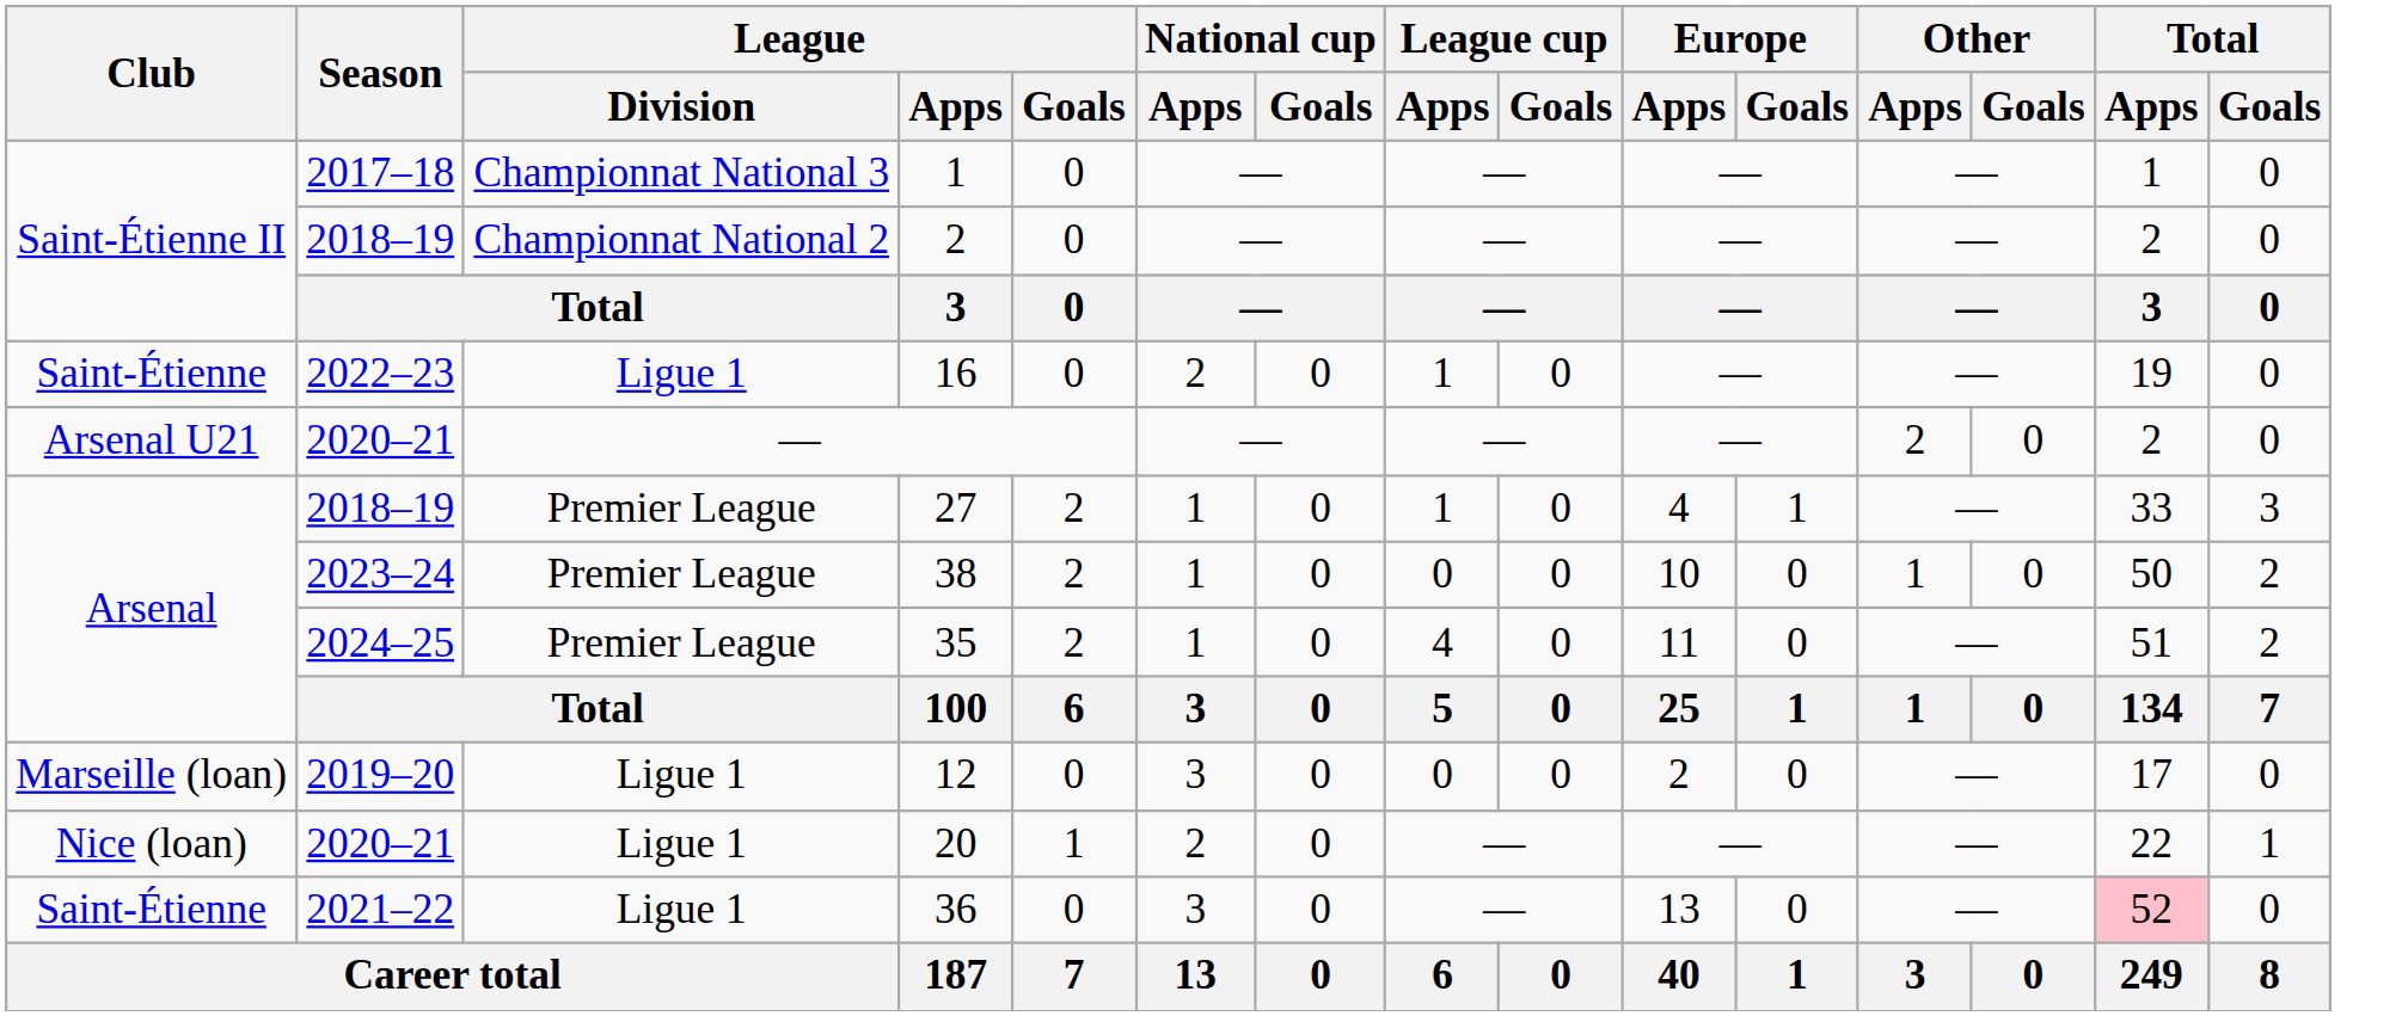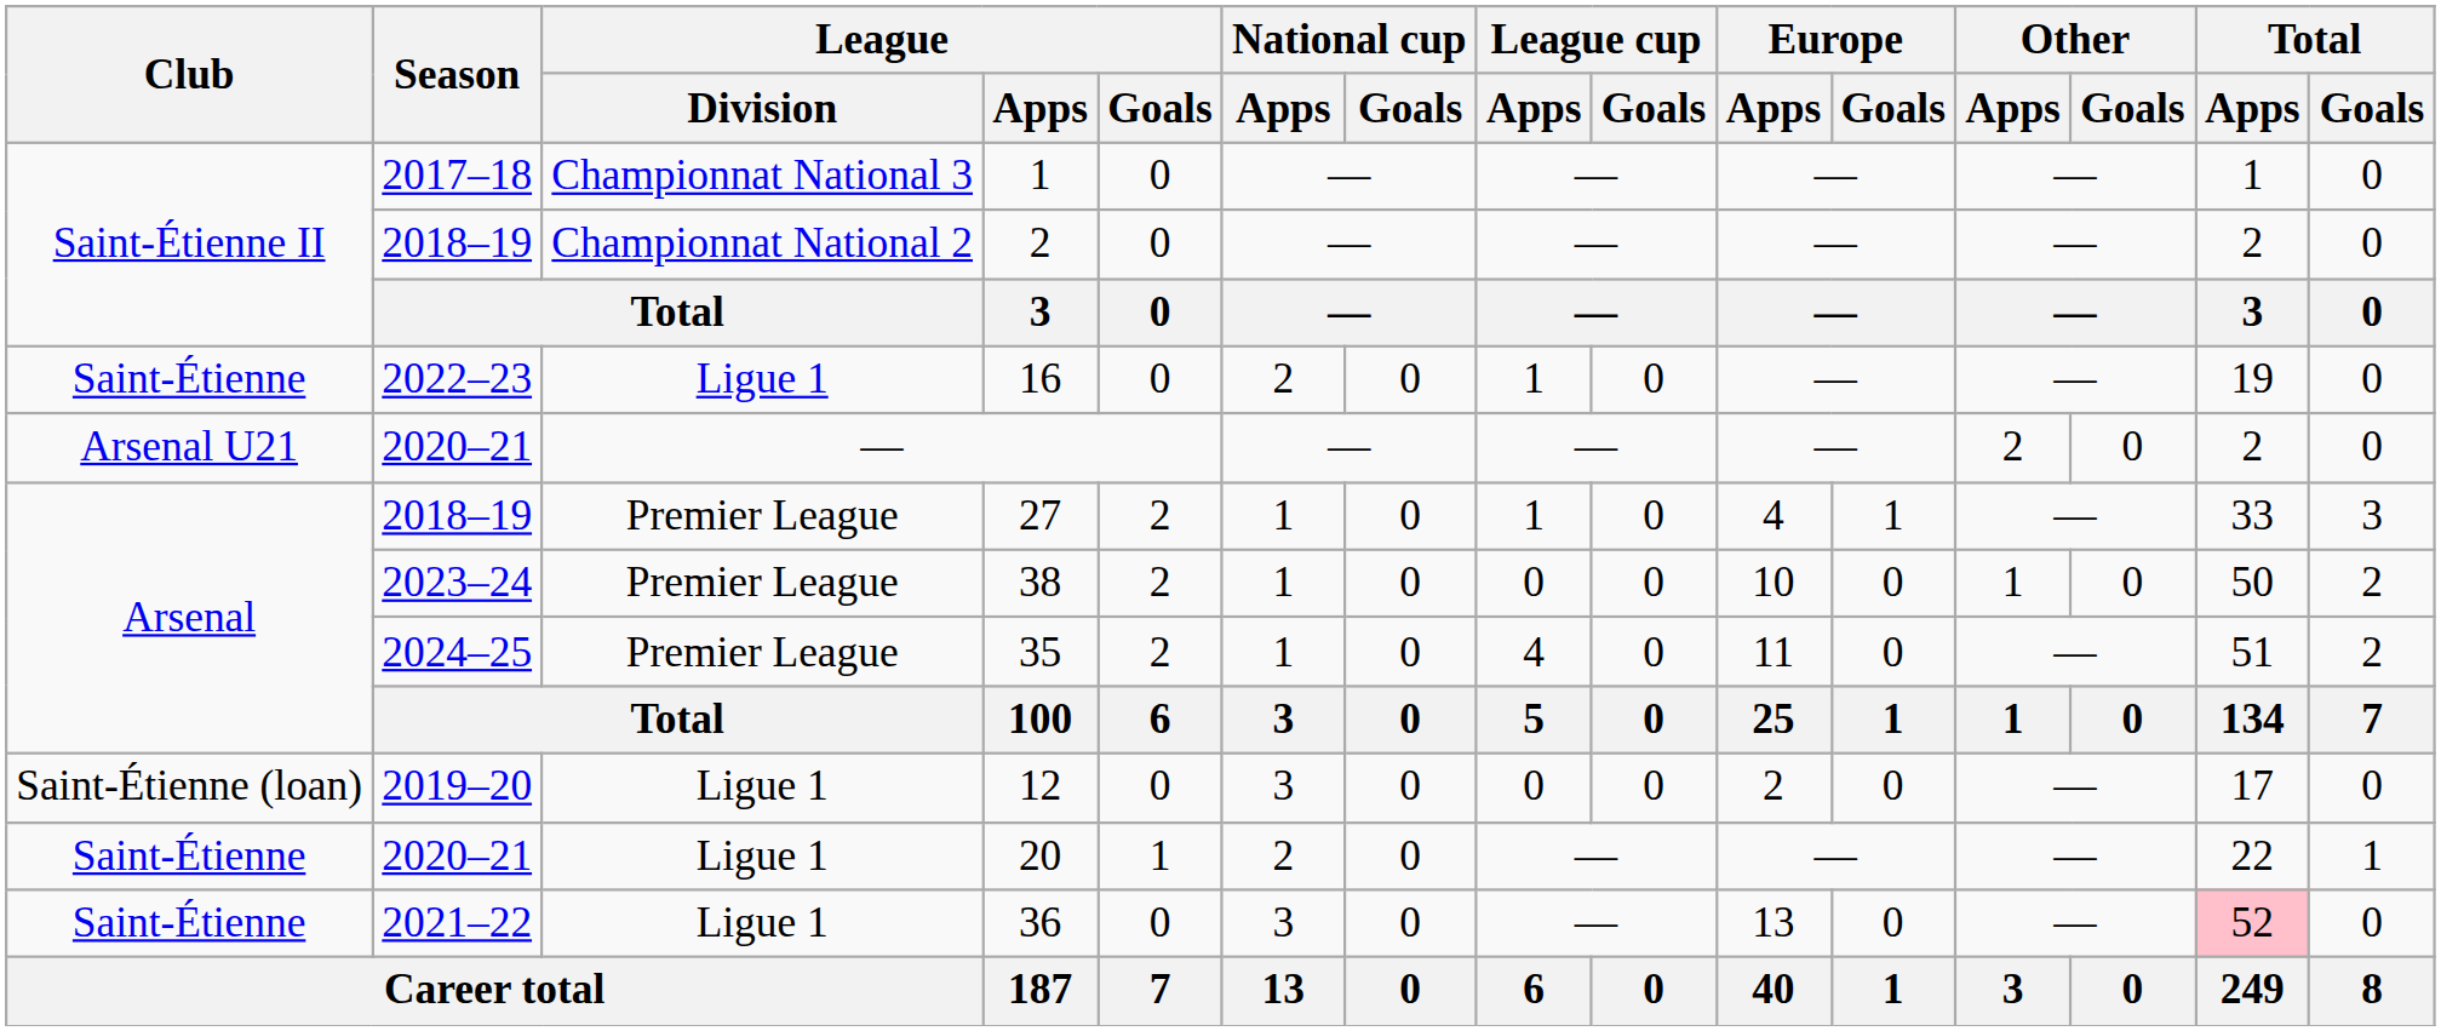12 | Club: Marseille (loan) -> Saint-Étienne (loan)
20 | Club: Nice (loan) -> Saint-Étienne
